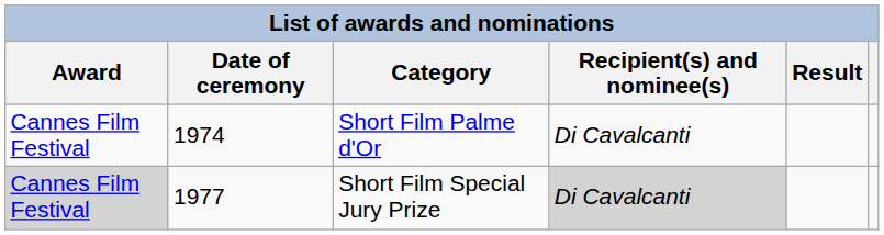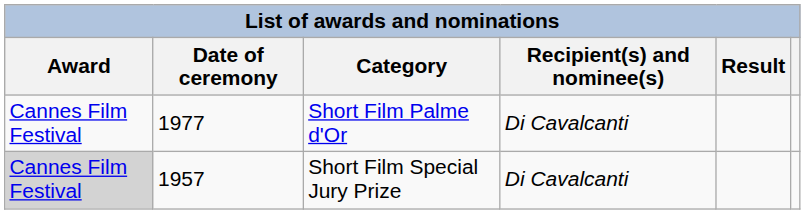Short Film Palme d'Or | Date of ceremony: 1974 -> 1977
Short Film Special Jury Prize | Date of ceremony: 1977 -> 1957
Short Film Special Jury Prize | Recipient(s) and nominee(s): lightgrey background -> no background
